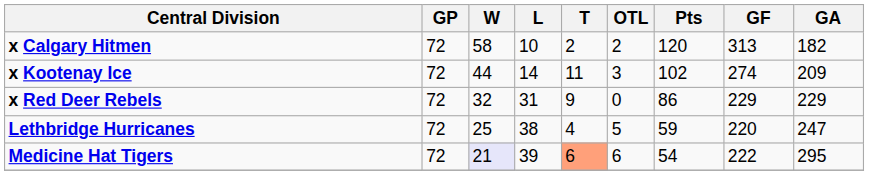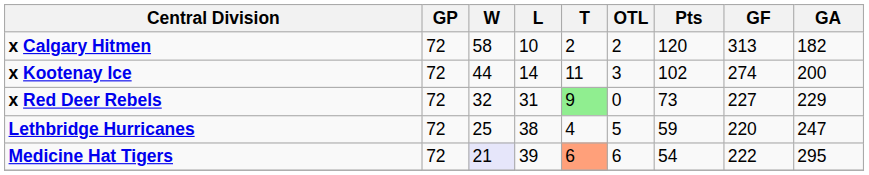x Kootenay Ice | GA: 209 -> 200
x Red Deer Rebels | T: no background -> lightgreen background
x Red Deer Rebels | Pts: 86 -> 73
x Red Deer Rebels | GF: 229 -> 227
